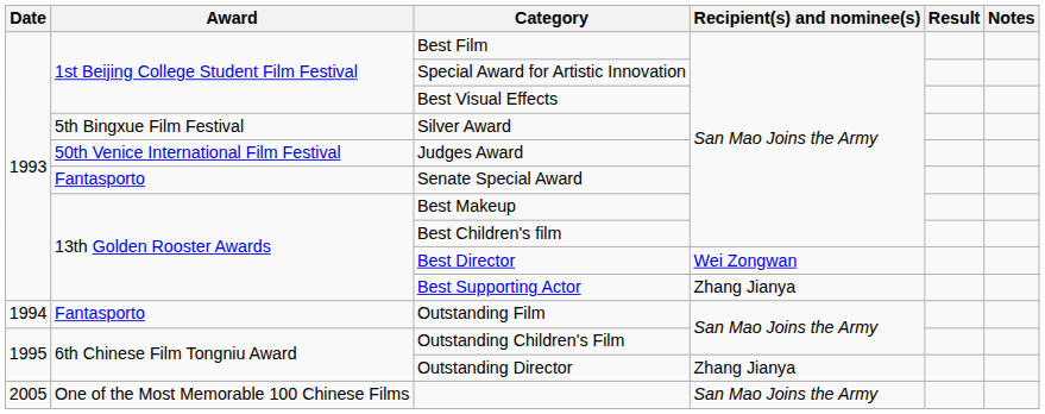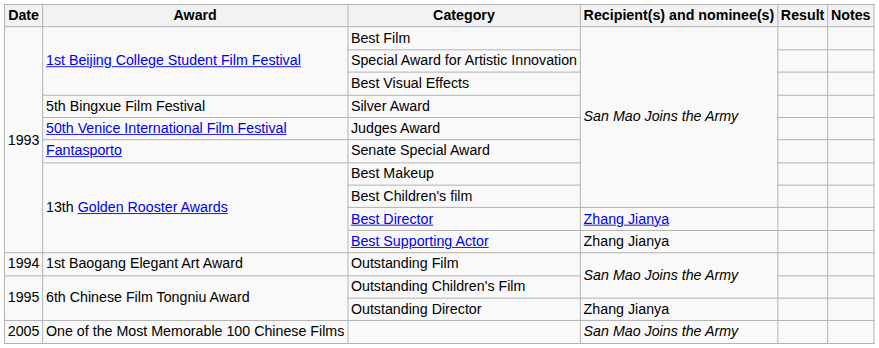Best Director | Recipient(s) and nominee(s): Wei Zongwan -> Zhang Jianya
Outstanding Film | Award: Fantasporto -> 1st Baogang Elegant Art Award
